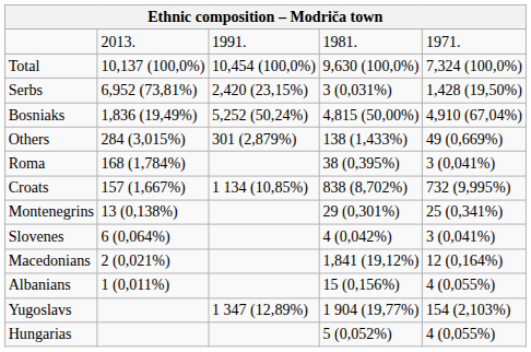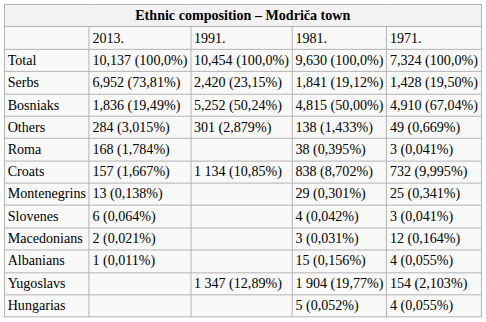Serbs | column 4: 3 (0,031%) -> 1,841 (19,12%)
Macedonians | column 4: 1,841 (19,12%) -> 3 (0,031%)
